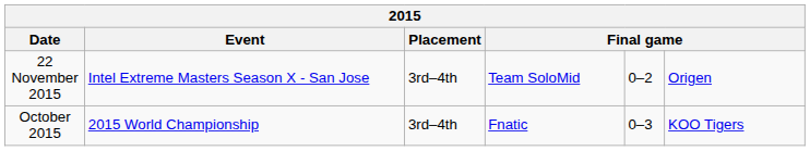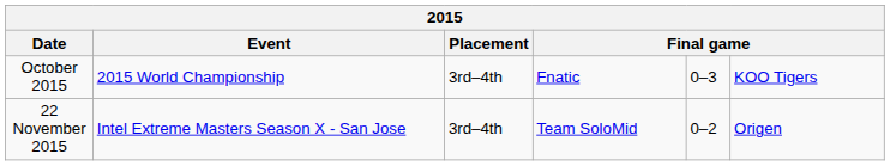rows swapped: October 2015 <-> 22 November 2015
